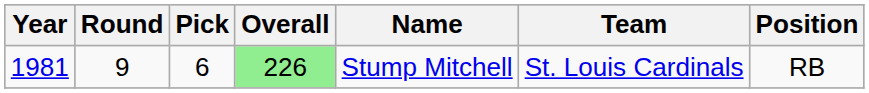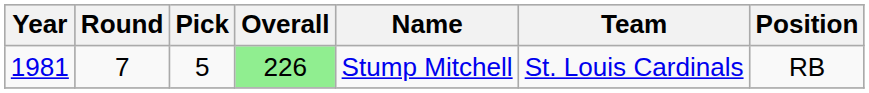1981 | Round: 9 -> 7
1981 | Pick: 6 -> 5
